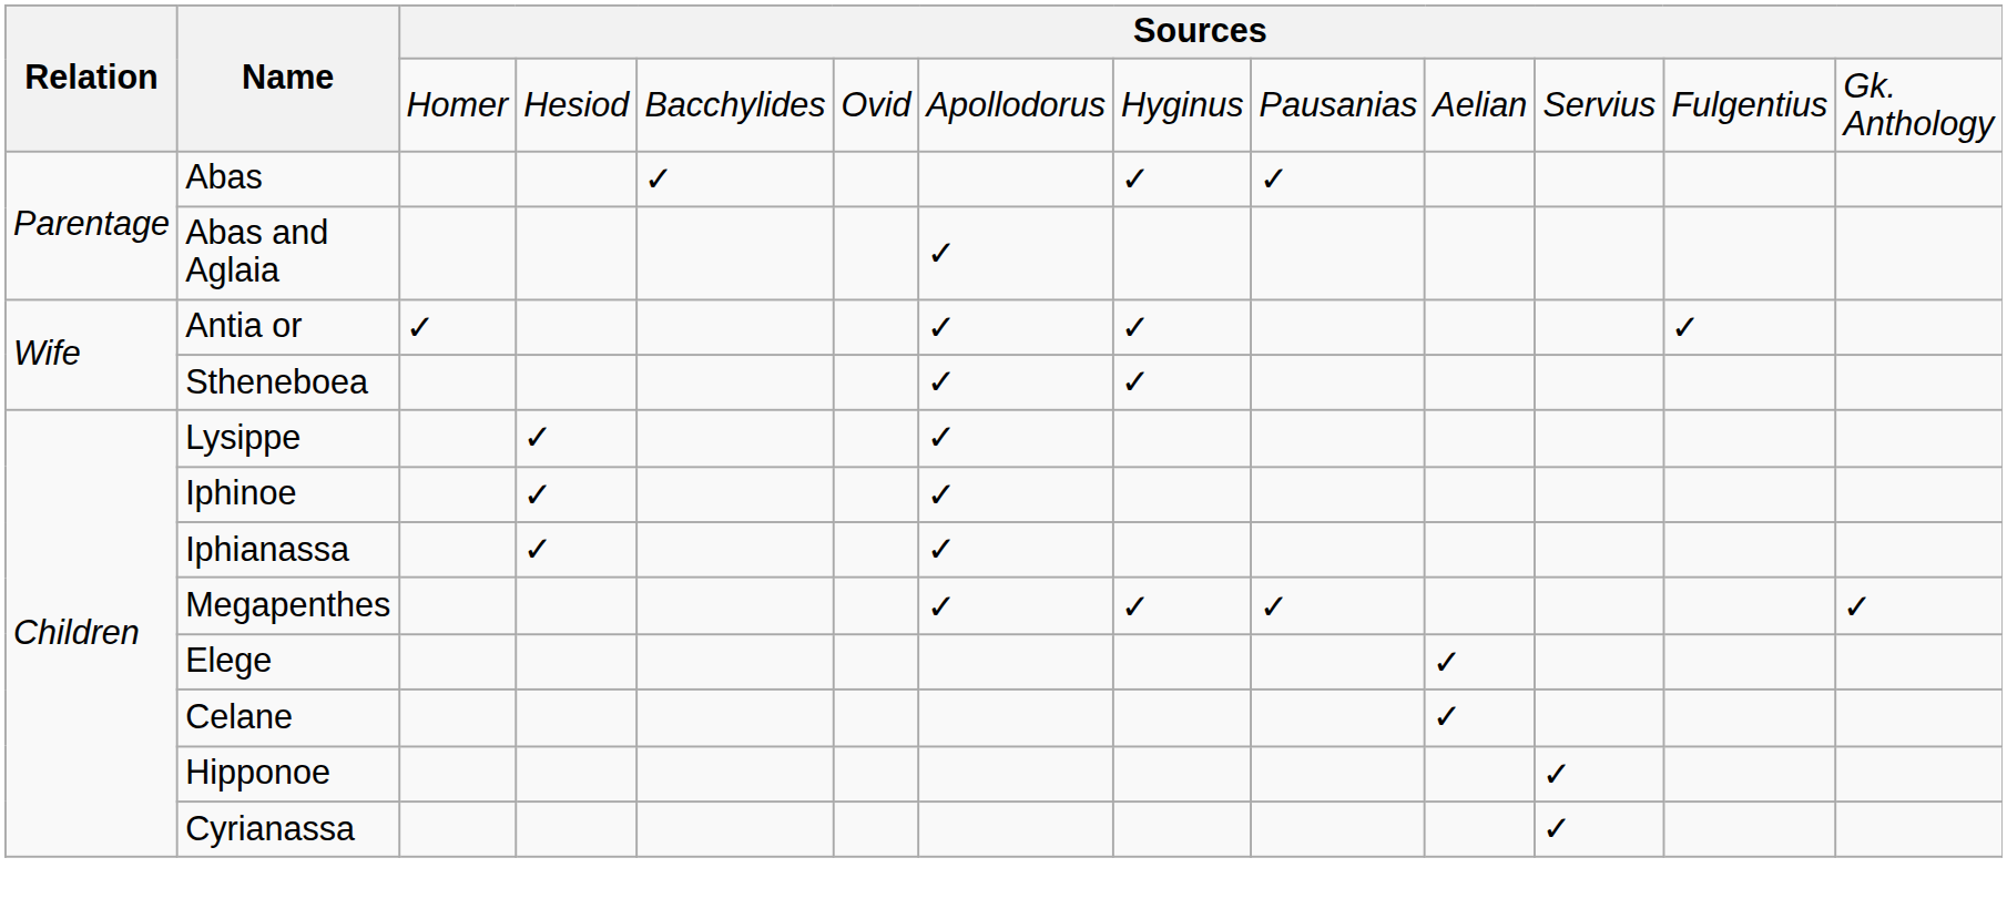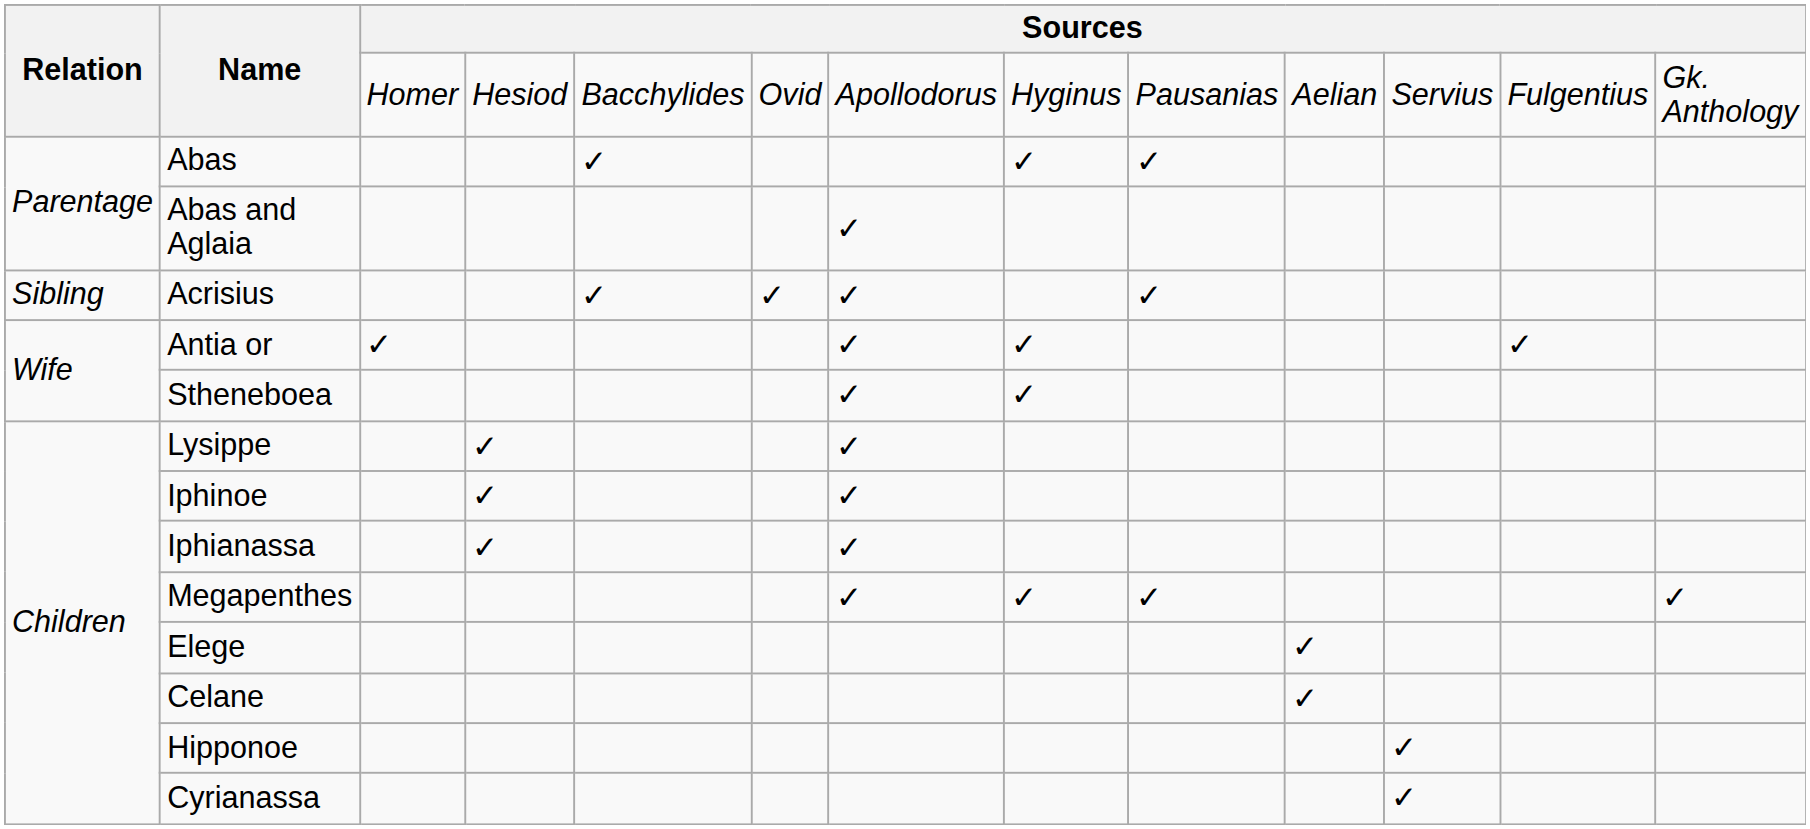+ row: Sibling | Acrisius | ✓ | ✓ | ✓ | ✓
